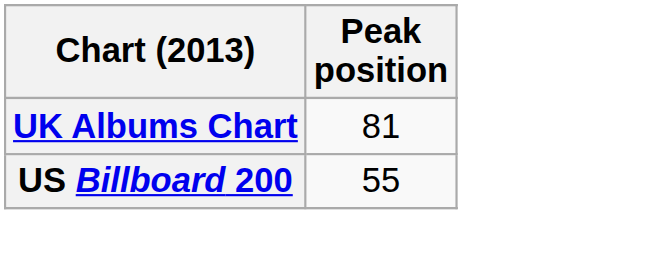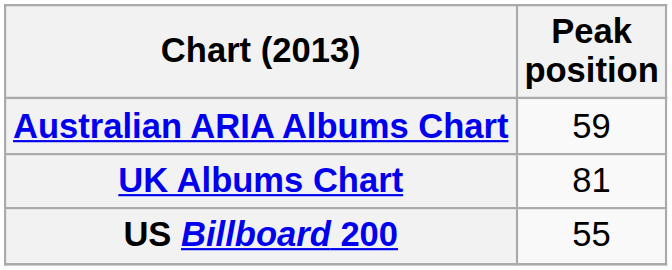+ row: Australian ARIA Albums Chart | 59
